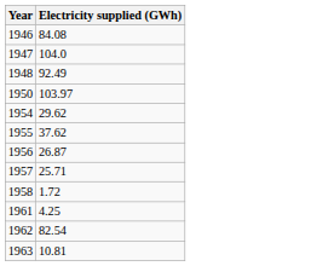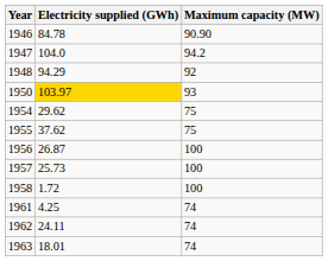+ column: Maximum capacity (MW) | 90.90 | 94.2 | 92 | 93 | 75 | 75 | 100 | 100 | 100 | 74 | 74 | 74
1946 | Electricity supplied (GWh): 84.08 -> 84.78
1948 | Electricity supplied (GWh): 92.49 -> 94.29
1950 | Electricity supplied (GWh): no background -> gold background
1957 | Electricity supplied (GWh): 25.71 -> 25.73
1962 | Electricity supplied (GWh): 82.54 -> 24.11
1963 | Electricity supplied (GWh): 10.81 -> 18.01
